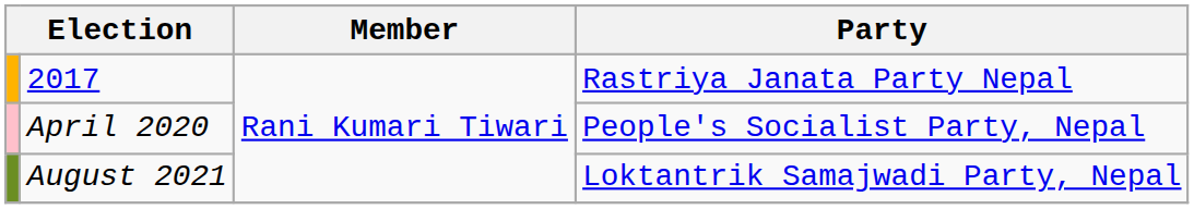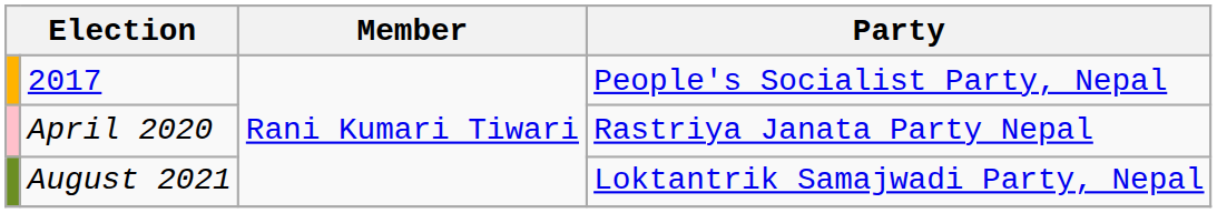2017 | Party: Rastriya Janata Party Nepal -> People's Socialist Party, Nepal
April 2020 | Party: People's Socialist Party, Nepal -> Rastriya Janata Party Nepal
